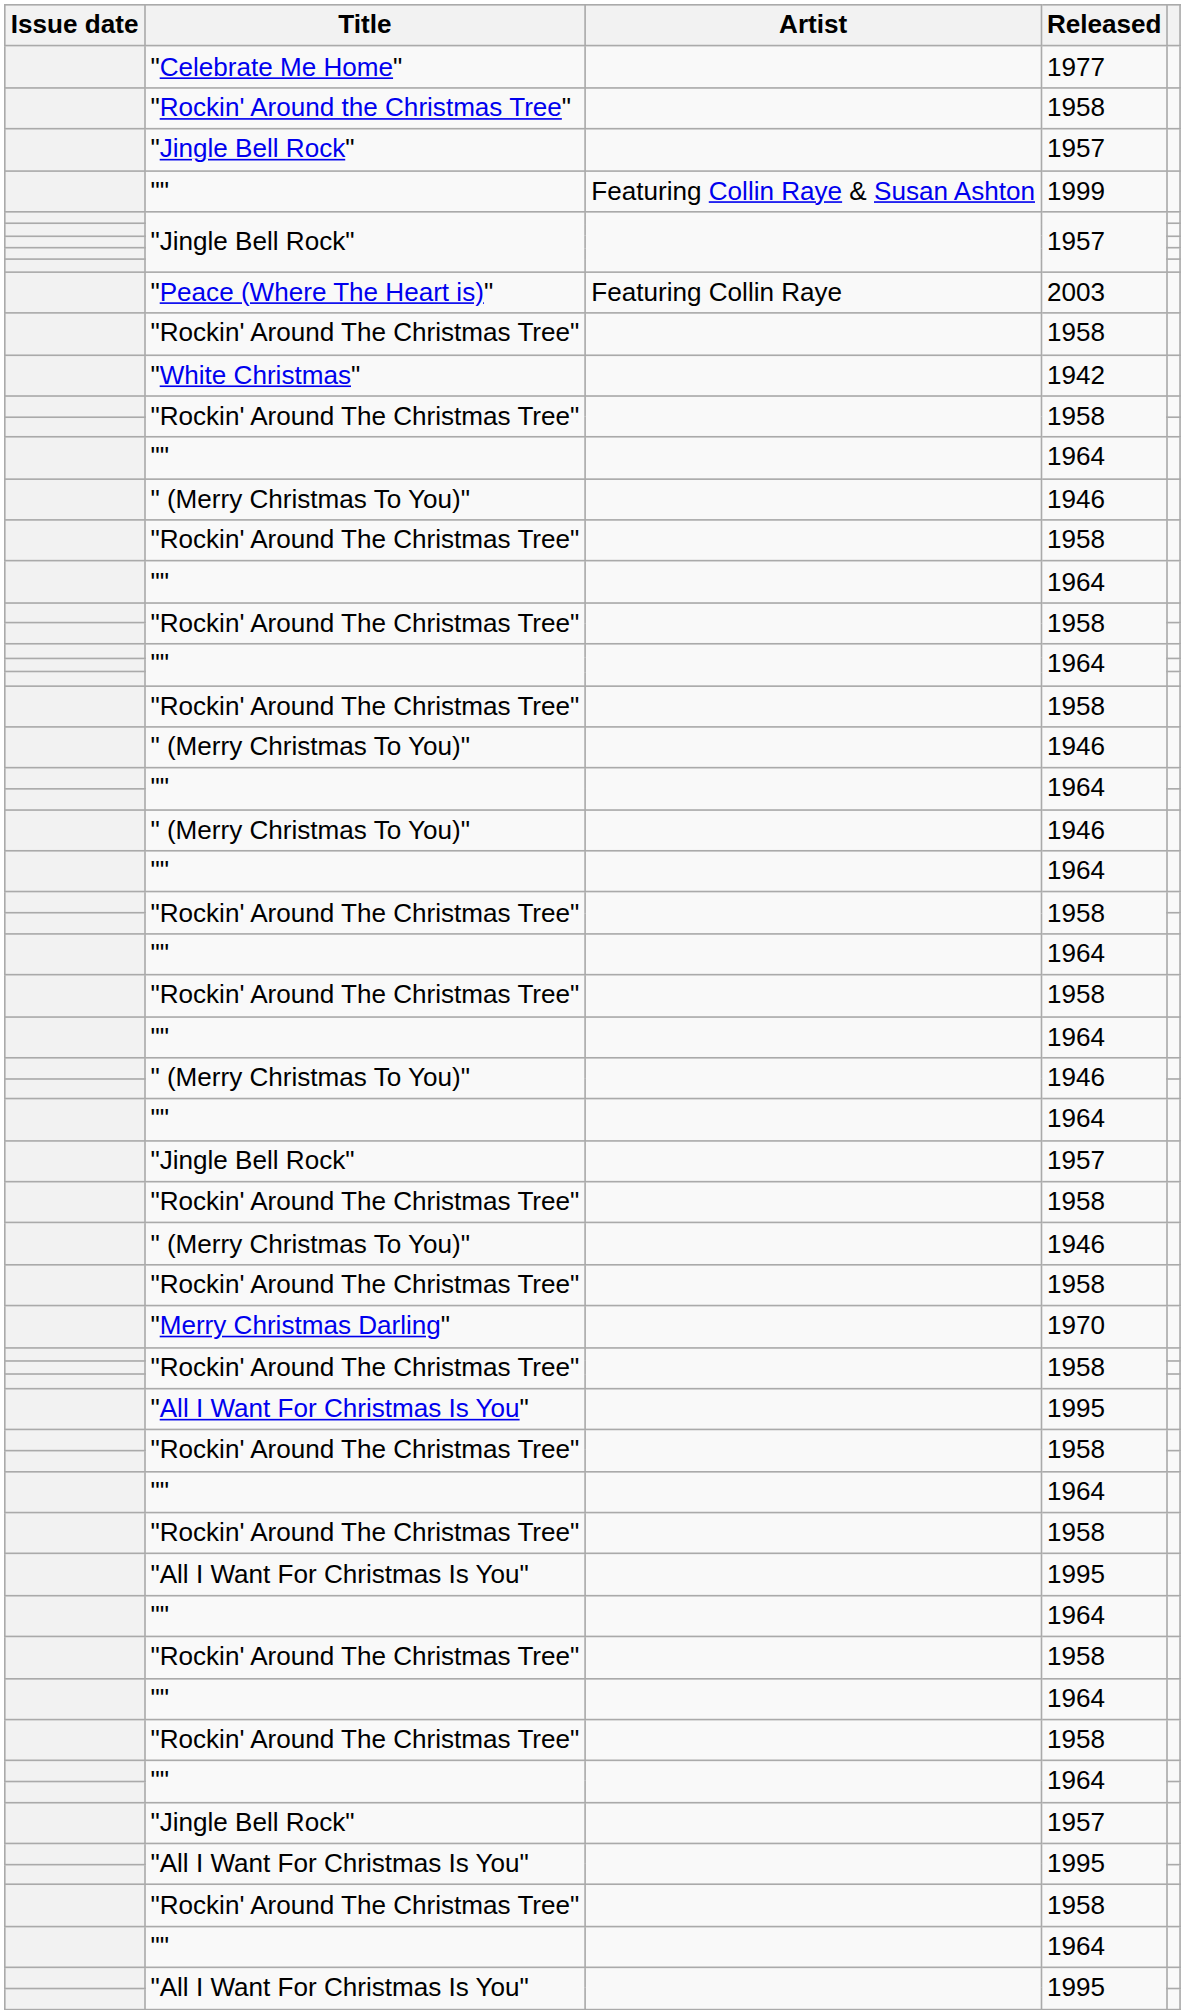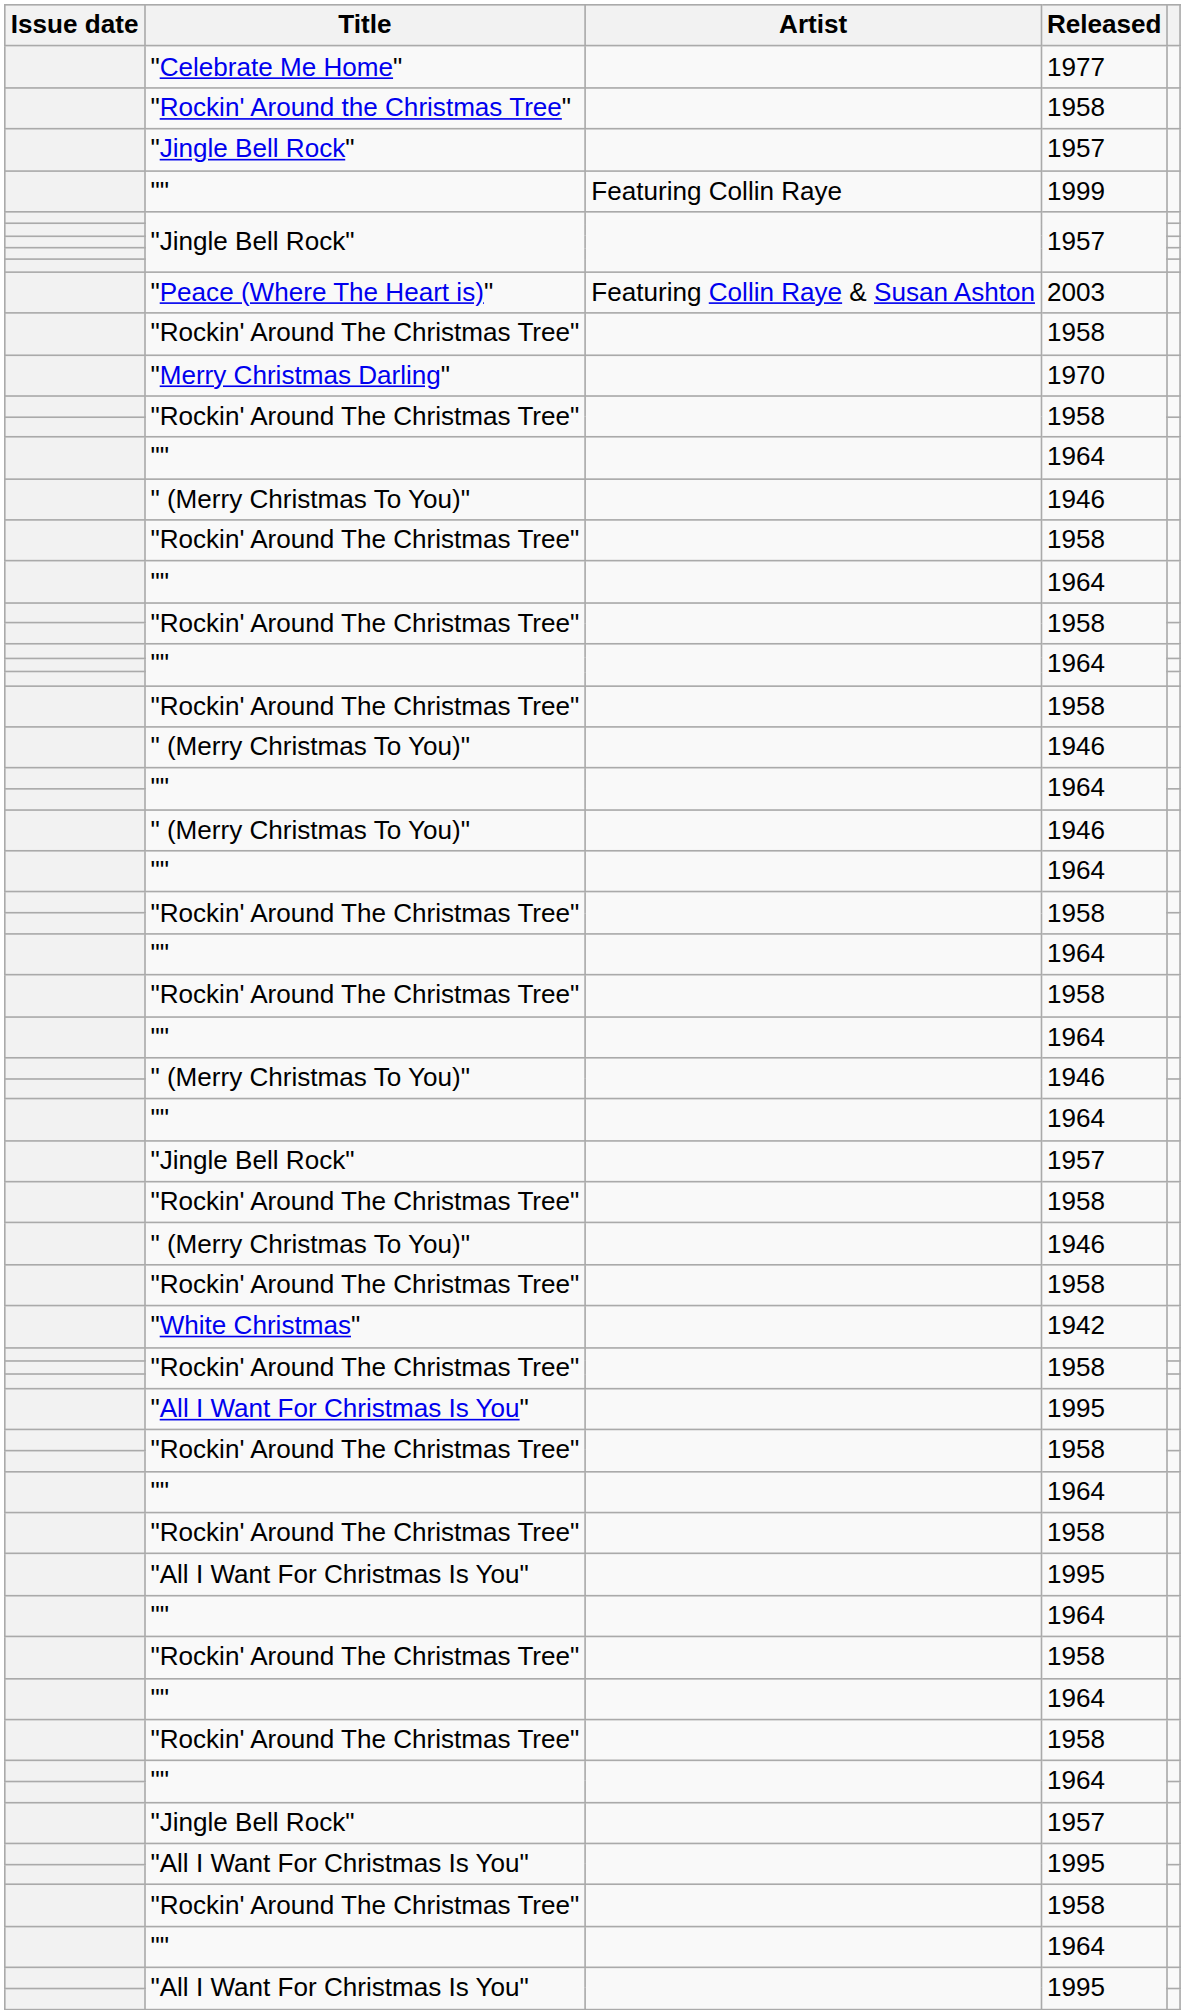"" / 1999 | Artist: Featuring Collin Raye & Susan Ashton -> Featuring Collin Raye
"Peace (Where The Heart is)" | Artist: Featuring Collin Raye -> Featuring Collin Raye & Susan Ashton
rows swapped: "Merry Christmas Darling" <-> "White Christmas"
